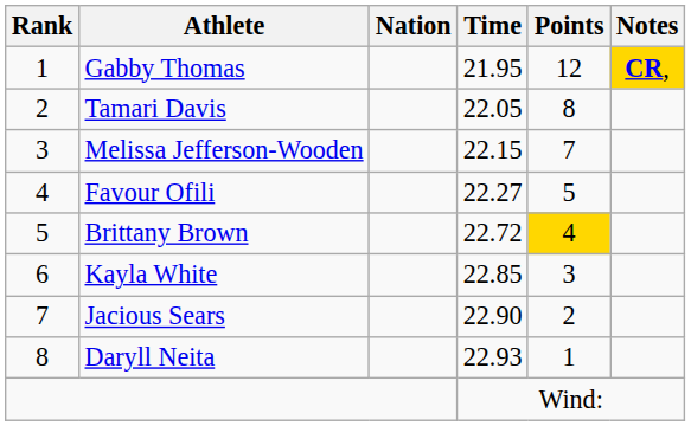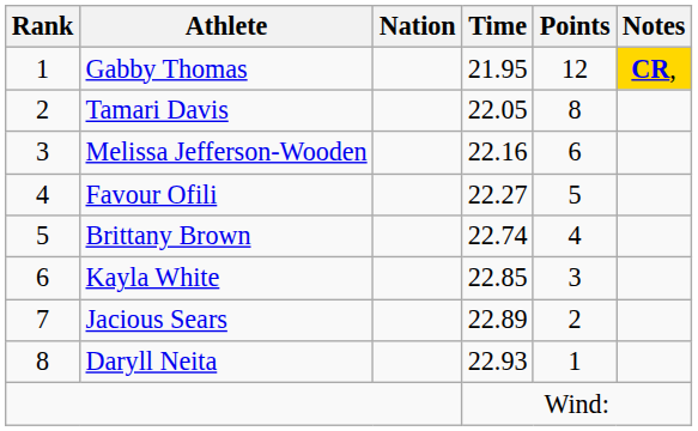Melissa Jefferson-Wooden | Time: 22.15 -> 22.16
Melissa Jefferson-Wooden | Points: 7 -> 6
Brittany Brown | Time: 22.72 -> 22.74
Brittany Brown | Points: gold background -> no background
Jacious Sears | Time: 22.90 -> 22.89
